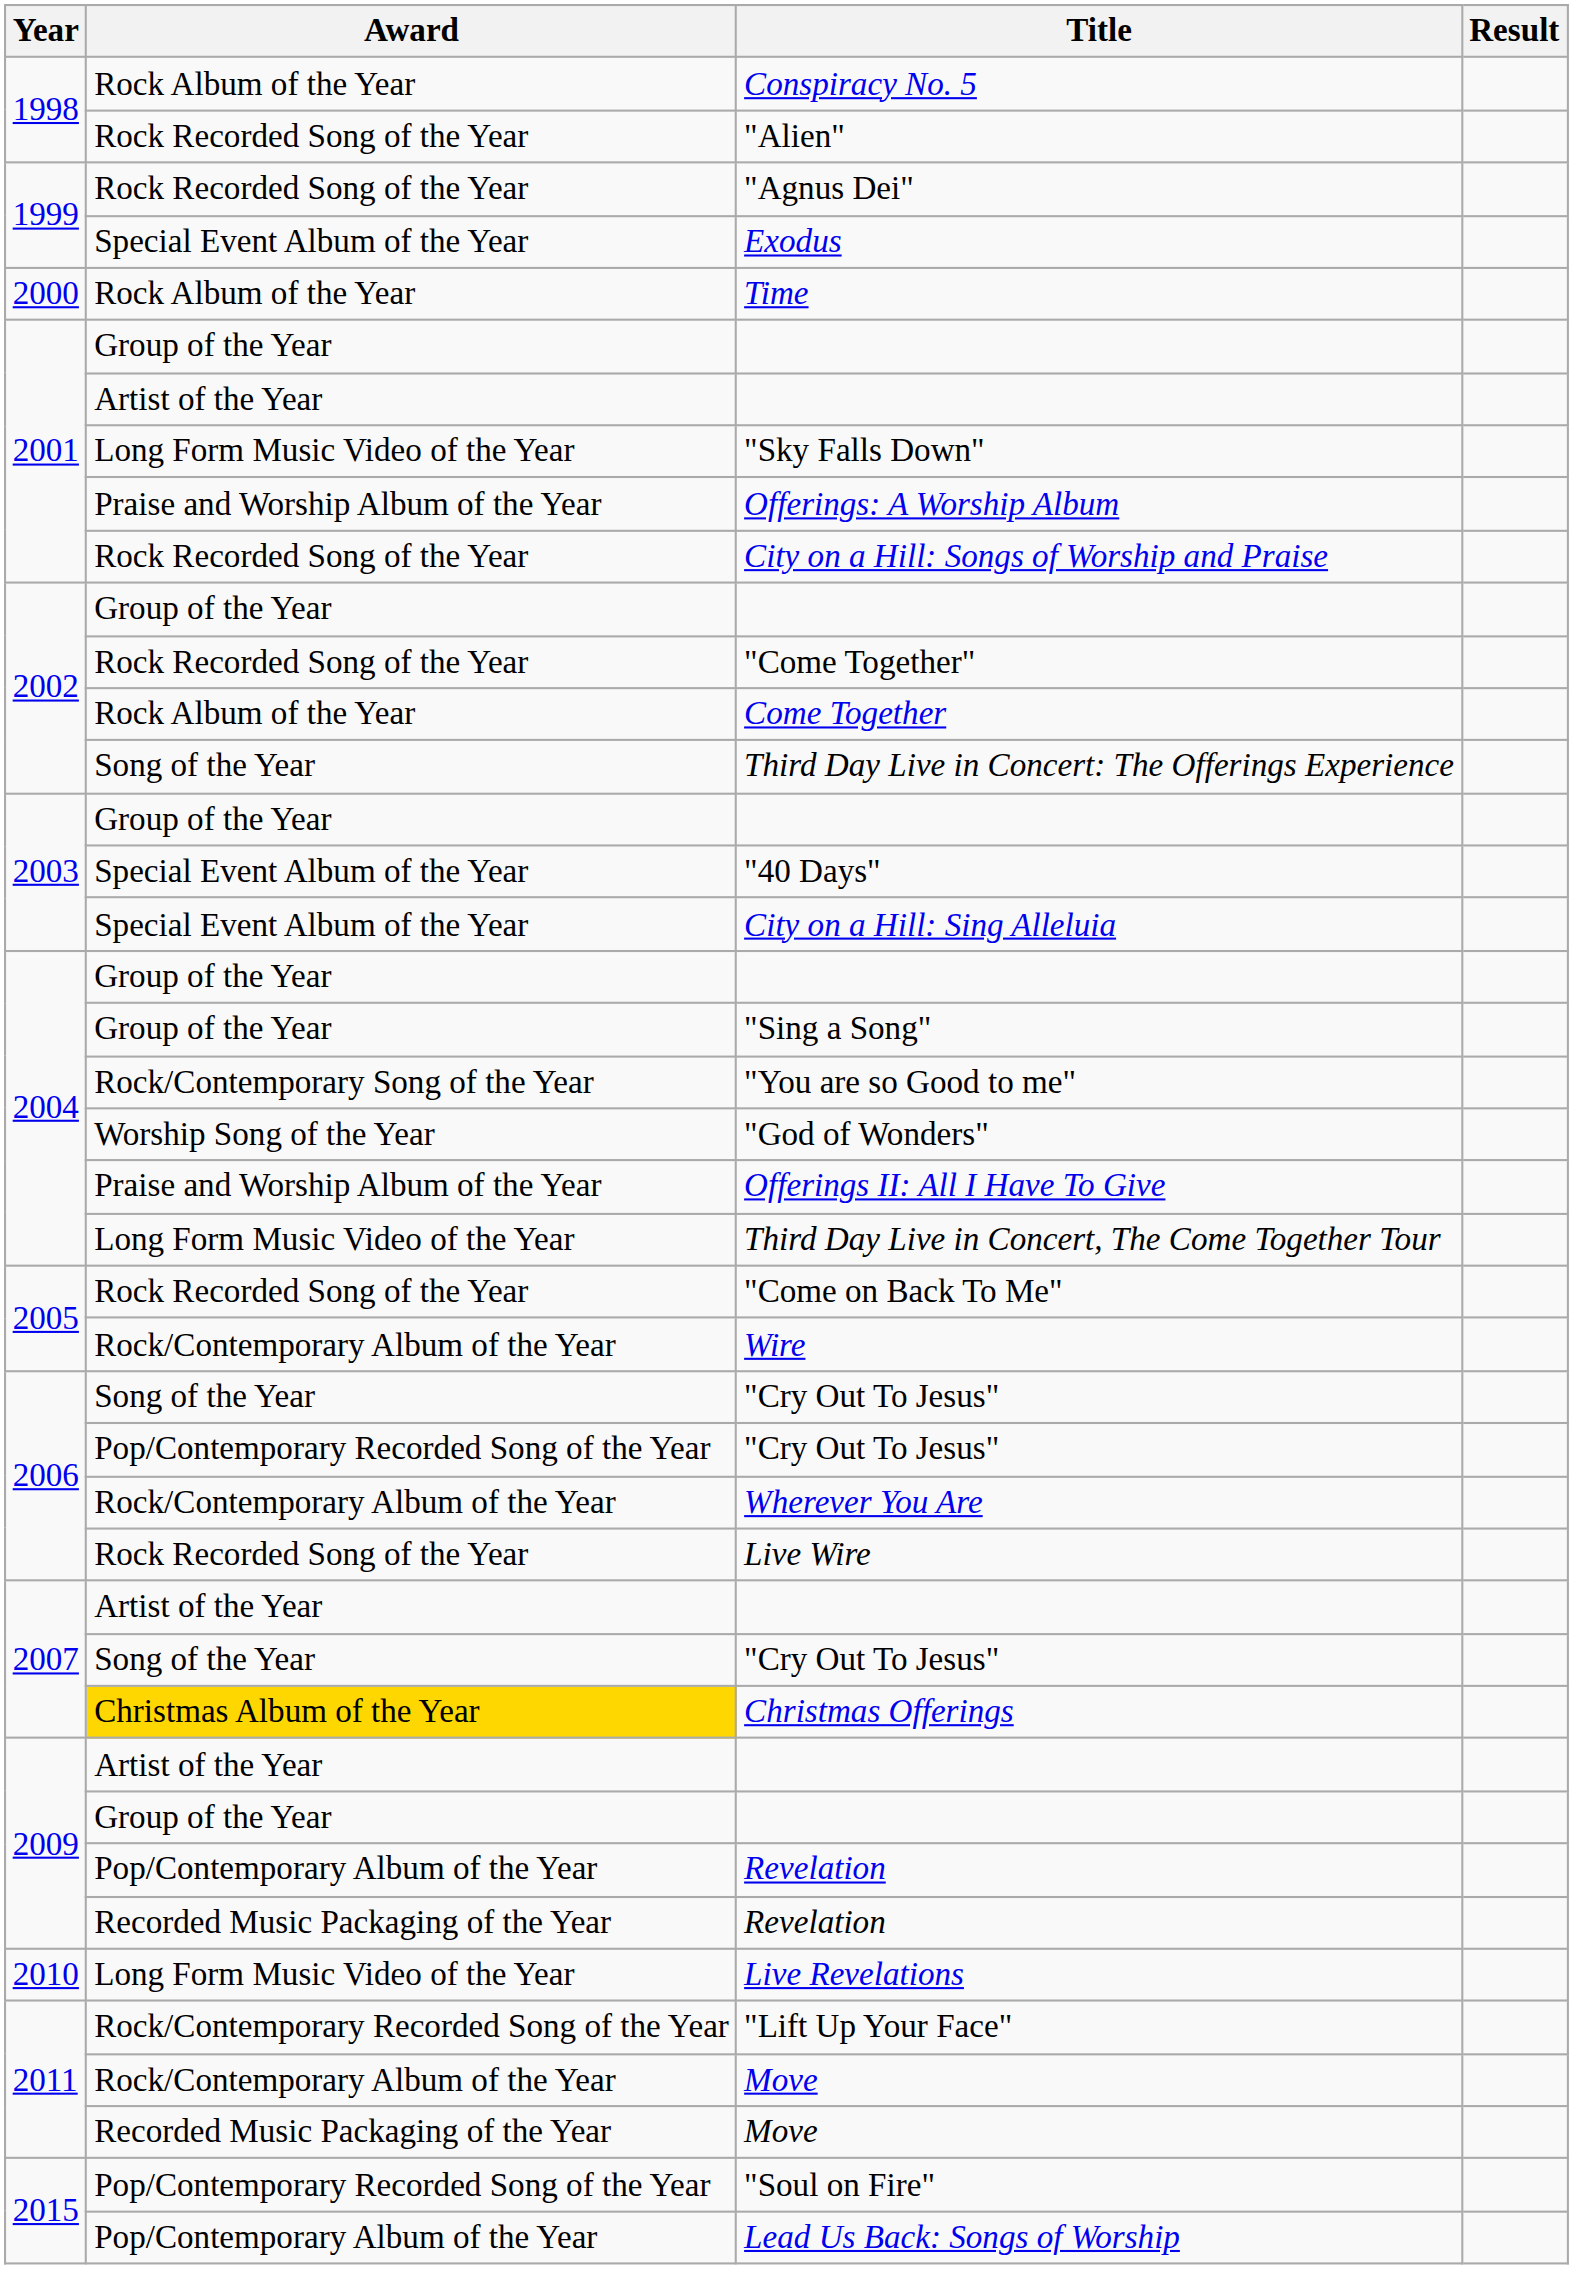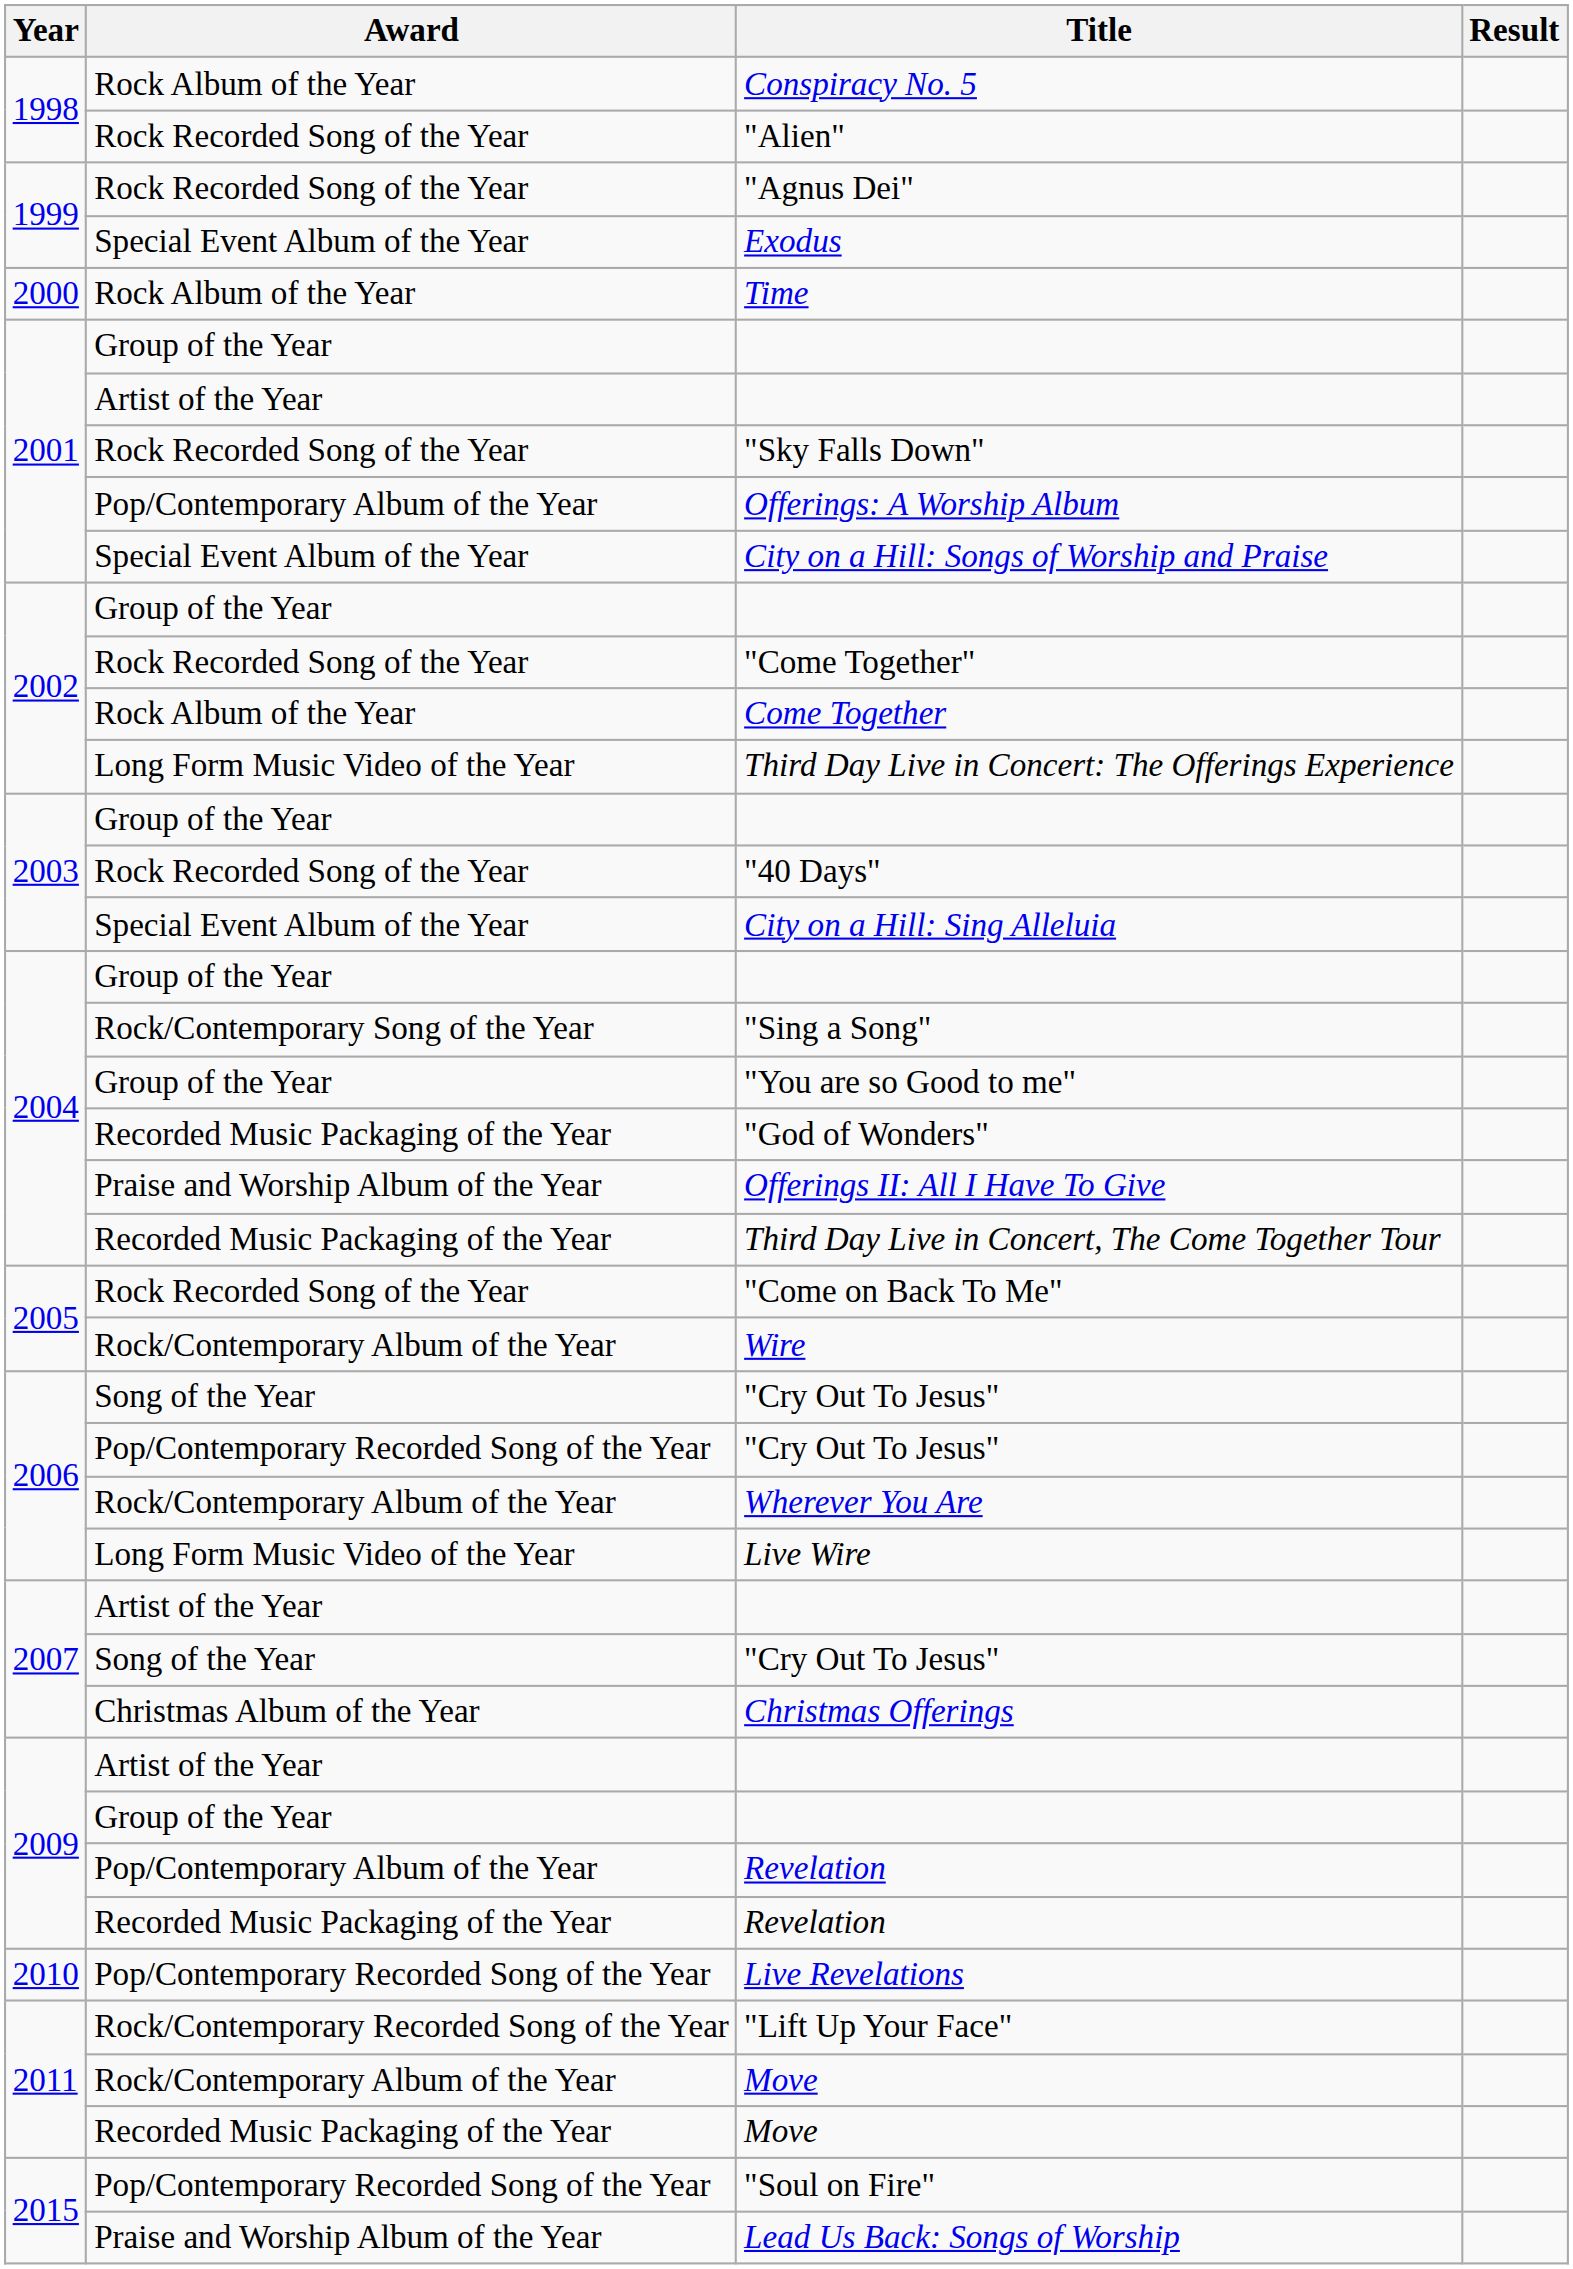"Sky Falls Down" | Award: Long Form Music Video of the Year -> Rock Recorded Song of the Year
Offerings: A Worship Album | Award: Praise and Worship Album of the Year -> Pop/Contemporary Album of the Year
City on a Hill: Songs of Worship and Praise | Award: Rock Recorded Song of the Year -> Special Event Album of the Year
Third Day Live in Concert: The Offerings Experience | Award: Song of the Year -> Long Form Music Video of the Year
"40 Days" | Award: Special Event Album of the Year -> Rock Recorded Song of the Year
"Sing a Song" | Award: Group of the Year -> Rock/Contemporary Song of the Year
"You are so Good to me" | Award: Rock/Contemporary Song of the Year -> Group of the Year
"God of Wonders" | Award: Worship Song of the Year -> Recorded Music Packaging of the Year
Third Day Live in Concert, The Come Together Tour | Award: Long Form Music Video of the Year -> Recorded Music Packaging of the Year
Live Wire | Award: Rock Recorded Song of the Year -> Long Form Music Video of the Year
Christmas Offerings | Award: gold background -> no background
Live Revelations | Award: Long Form Music Video of the Year -> Pop/Contemporary Recorded Song of the Year
Lead Us Back: Songs of Worship | Award: Pop/Contemporary Album of the Year -> Praise and Worship Album of the Year
